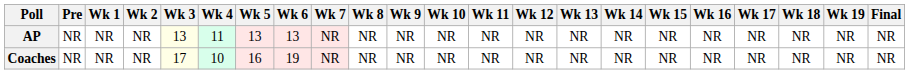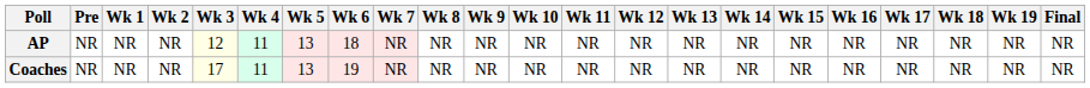AP | Wk 3: 13 -> 12
AP | Wk 6: 13 -> 18
Coaches | Wk 4: 10 -> 11
Coaches | Wk 5: 16 -> 13
